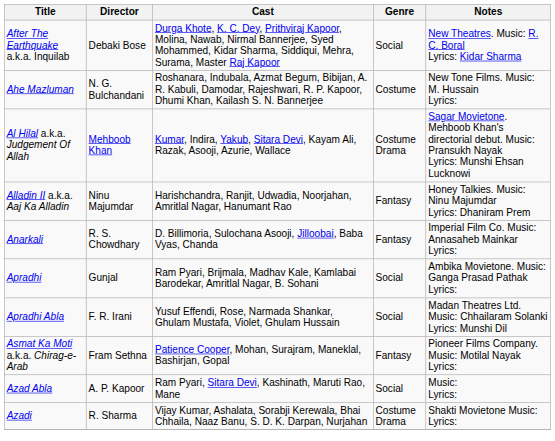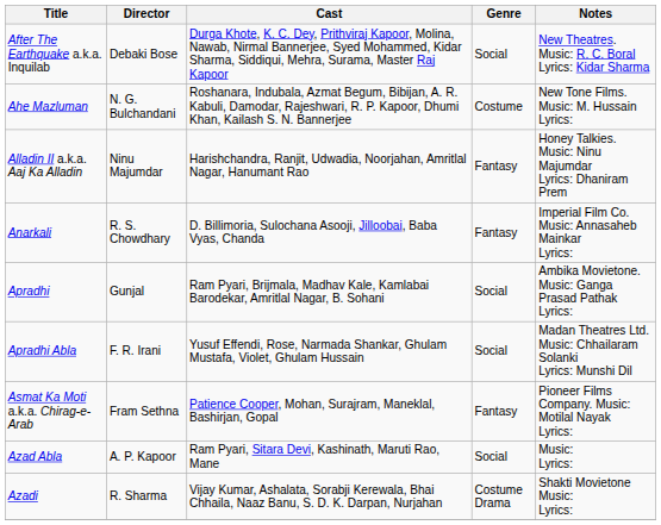- row: Al Hilal a.k.a. Judgement Of Allah | Mehboob Khan | Kumar, Indira, Yakub, Sitara Devi, Kayam Ali, Razak, Asooji, Azurie, Wallace | Costume Drama | Sagar Movietone. Mehboob Khan's directorial debut. Music: Pransukh Nayak Lyrics: Munshi Ehsan Lucknowi
